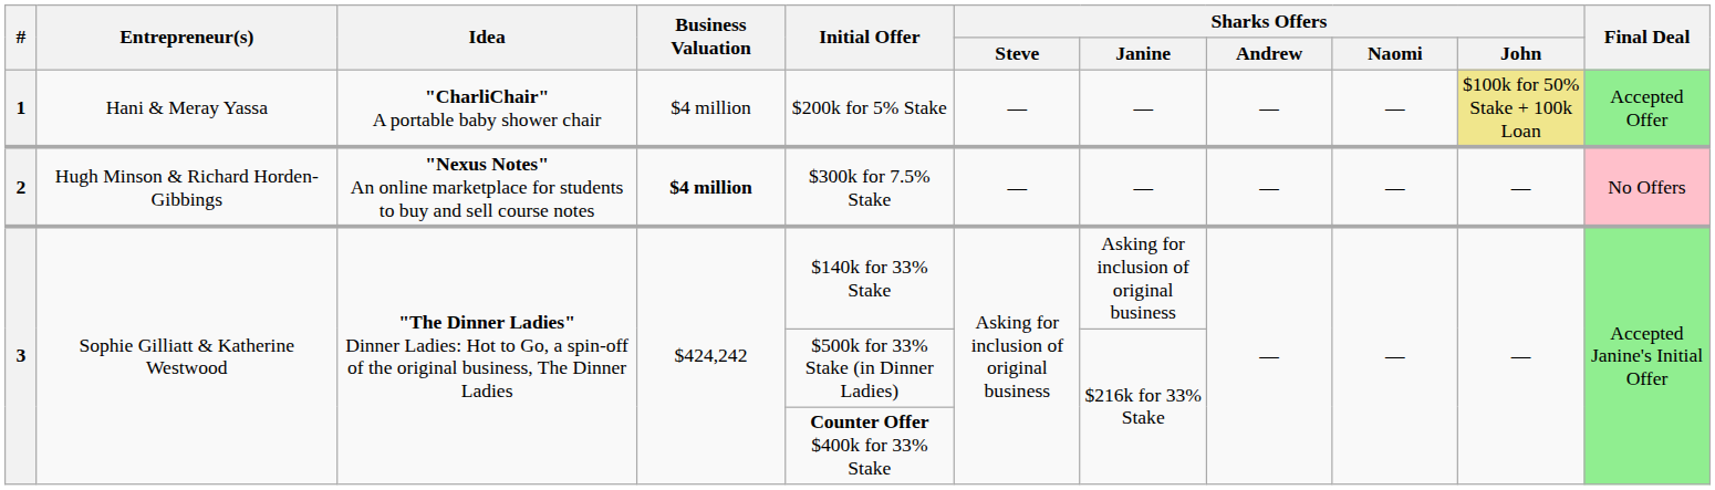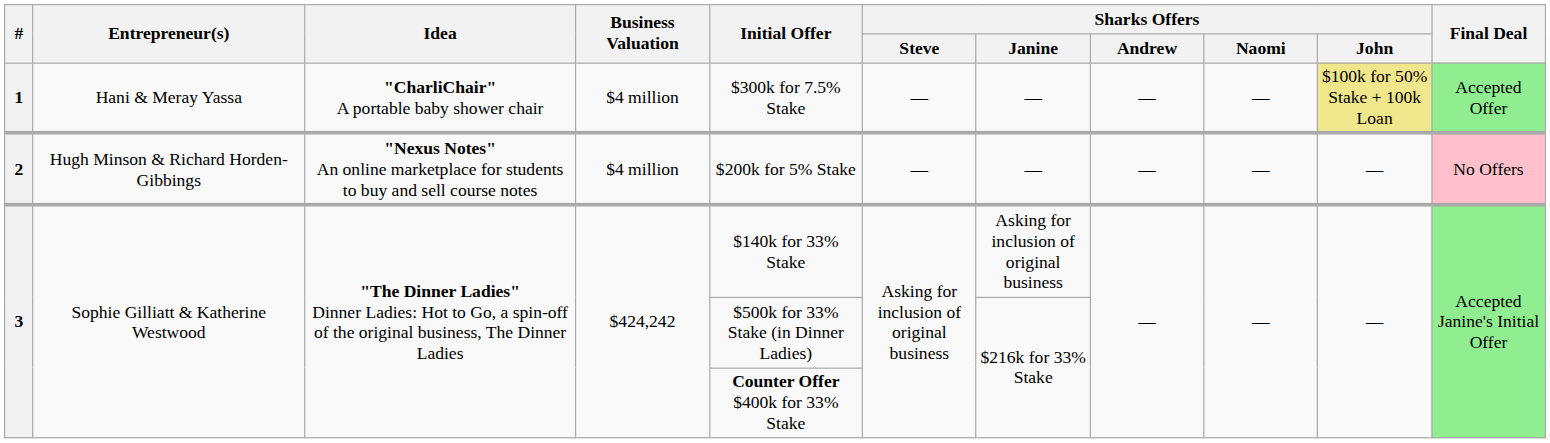1 | Initial Offer: $200k for 5% Stake -> $300k for 7.5% Stake
2 | Business Valuation: bold -> normal
2 | Initial Offer: $300k for 7.5% Stake -> $200k for 5% Stake
